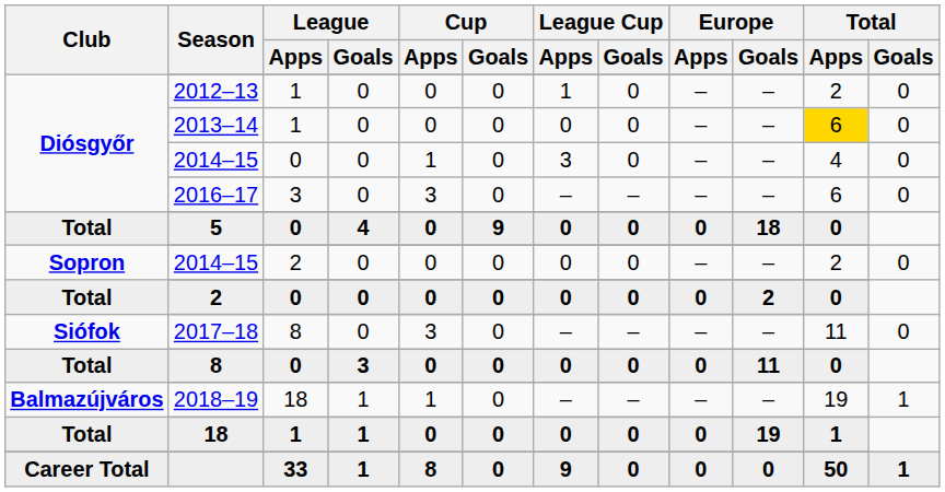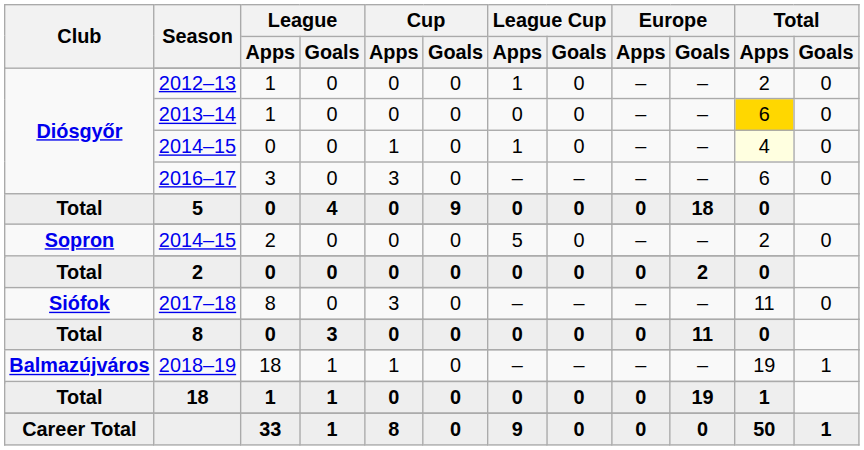Diósgyőr / 2014–15 | League Cup / Apps: 3 -> 1
Diósgyőr / 2014–15 | Total / Apps: no background -> lightyellow background
Sopron / 2014–15 | League Cup / Apps: 0 -> 5
